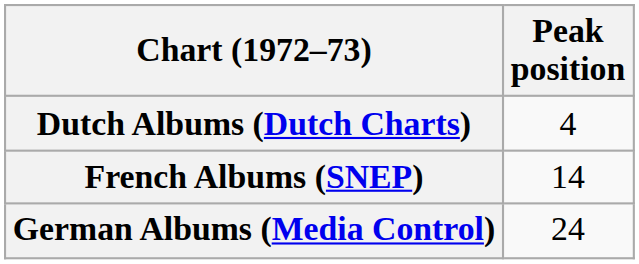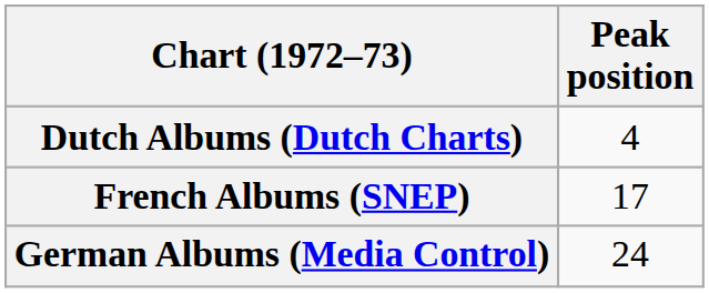French Albums (SNEP) | Peak position: 14 -> 17
